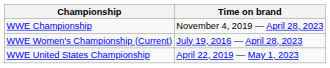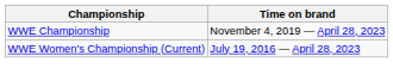- row: WWE United States Championship | April 22, 2019 — May 1, 2023
